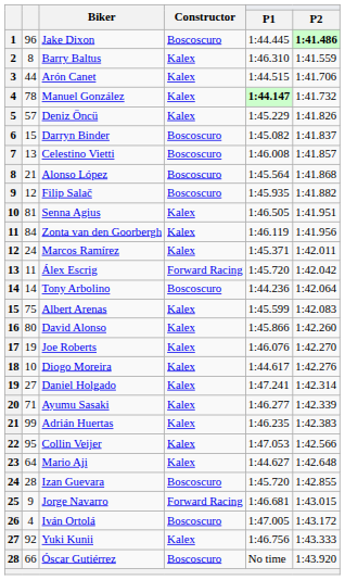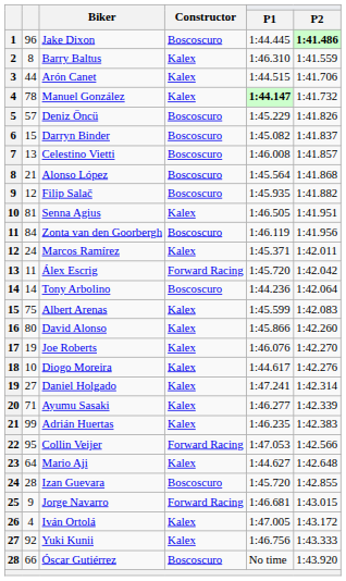Deniz Öncü | Constructor: Kalex -> Boscoscuro
Zonta van den Goorbergh | Constructor: Kalex -> Boscoscuro
Collin Veijer | Constructor: Kalex -> Forward Racing
Iván Ortolá | Constructor: Boscoscuro -> Kalex
